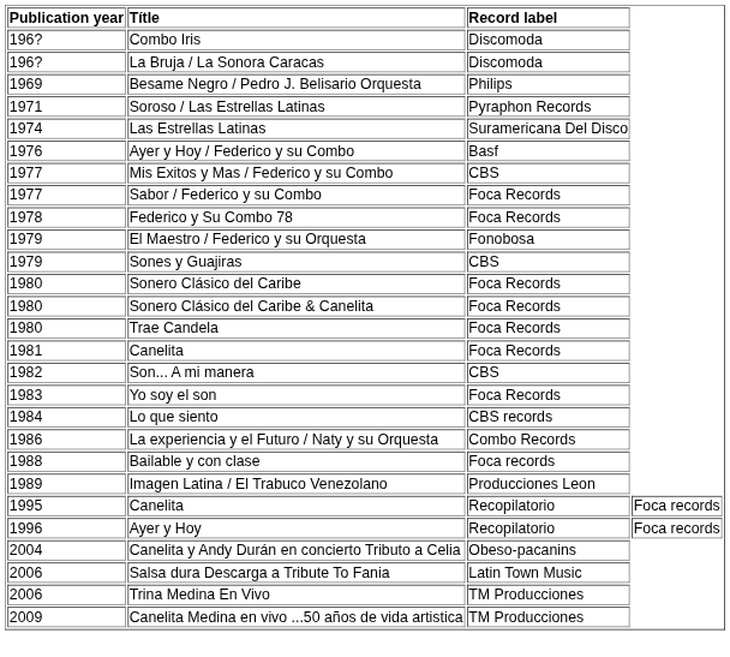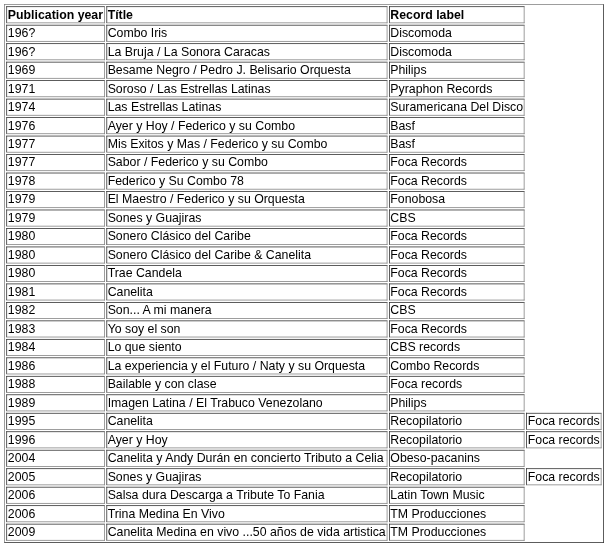Mis Exitos y Mas / Federico y su Combo | Record label: CBS -> Basf
Imagen Latina / El Trabuco Venezolano | Record label: Producciones Leon -> Philips
+ row: 2005 | Sones y Guajiras | Recopilatorio | Foca records
